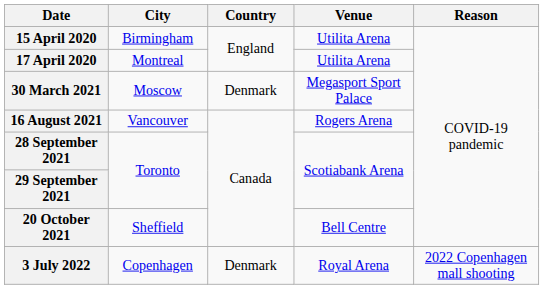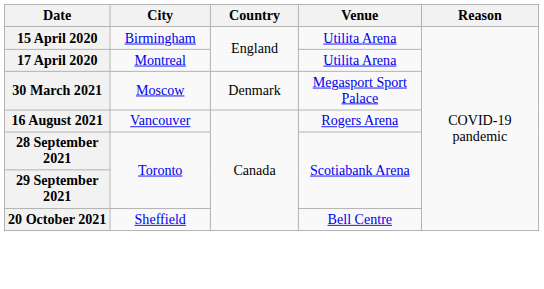- row: 3 July 2022 | Copenhagen | Denmark | Royal Arena | 2022 Copenhagen mall shooting
